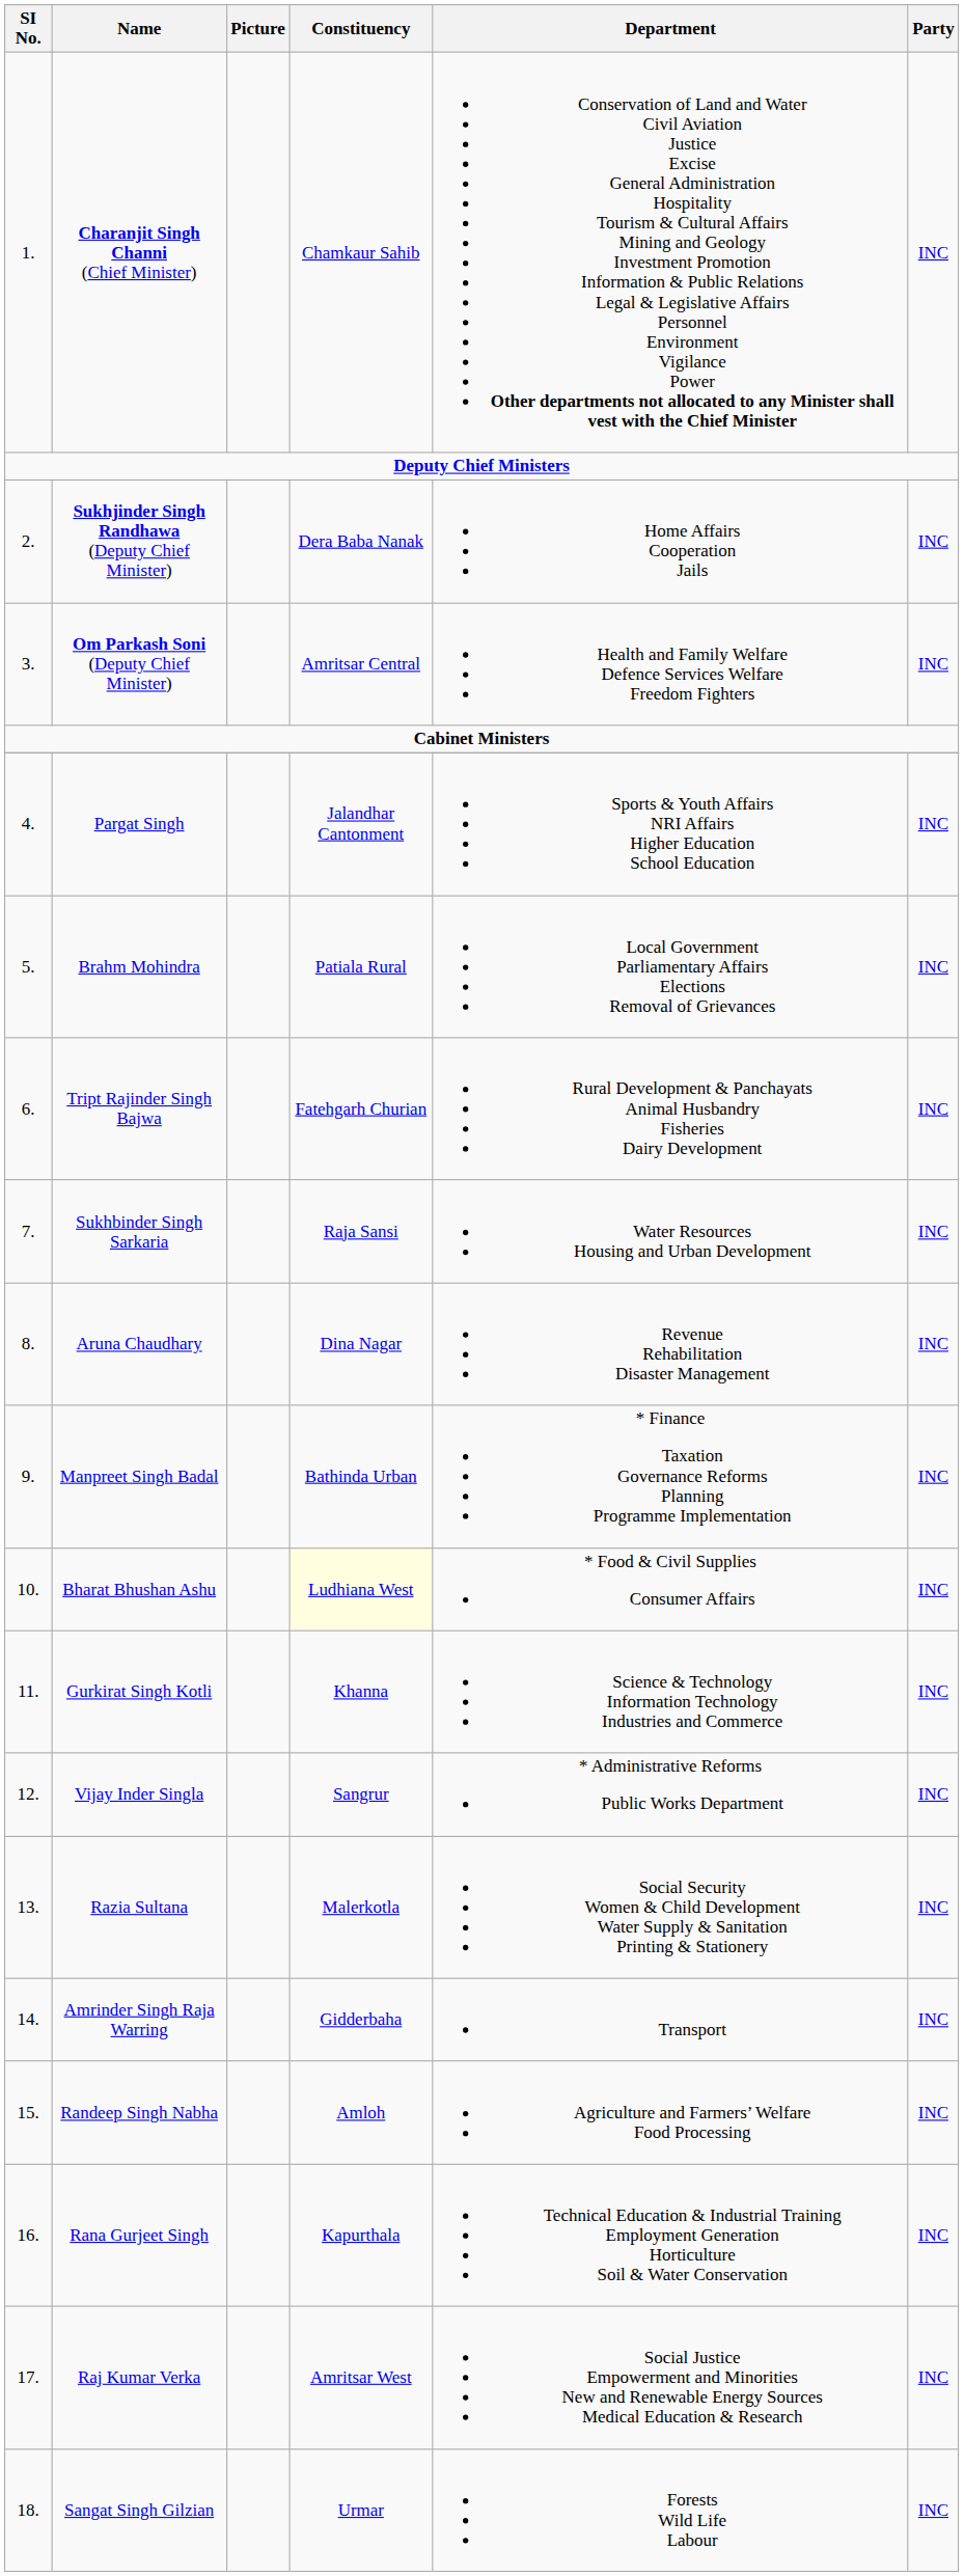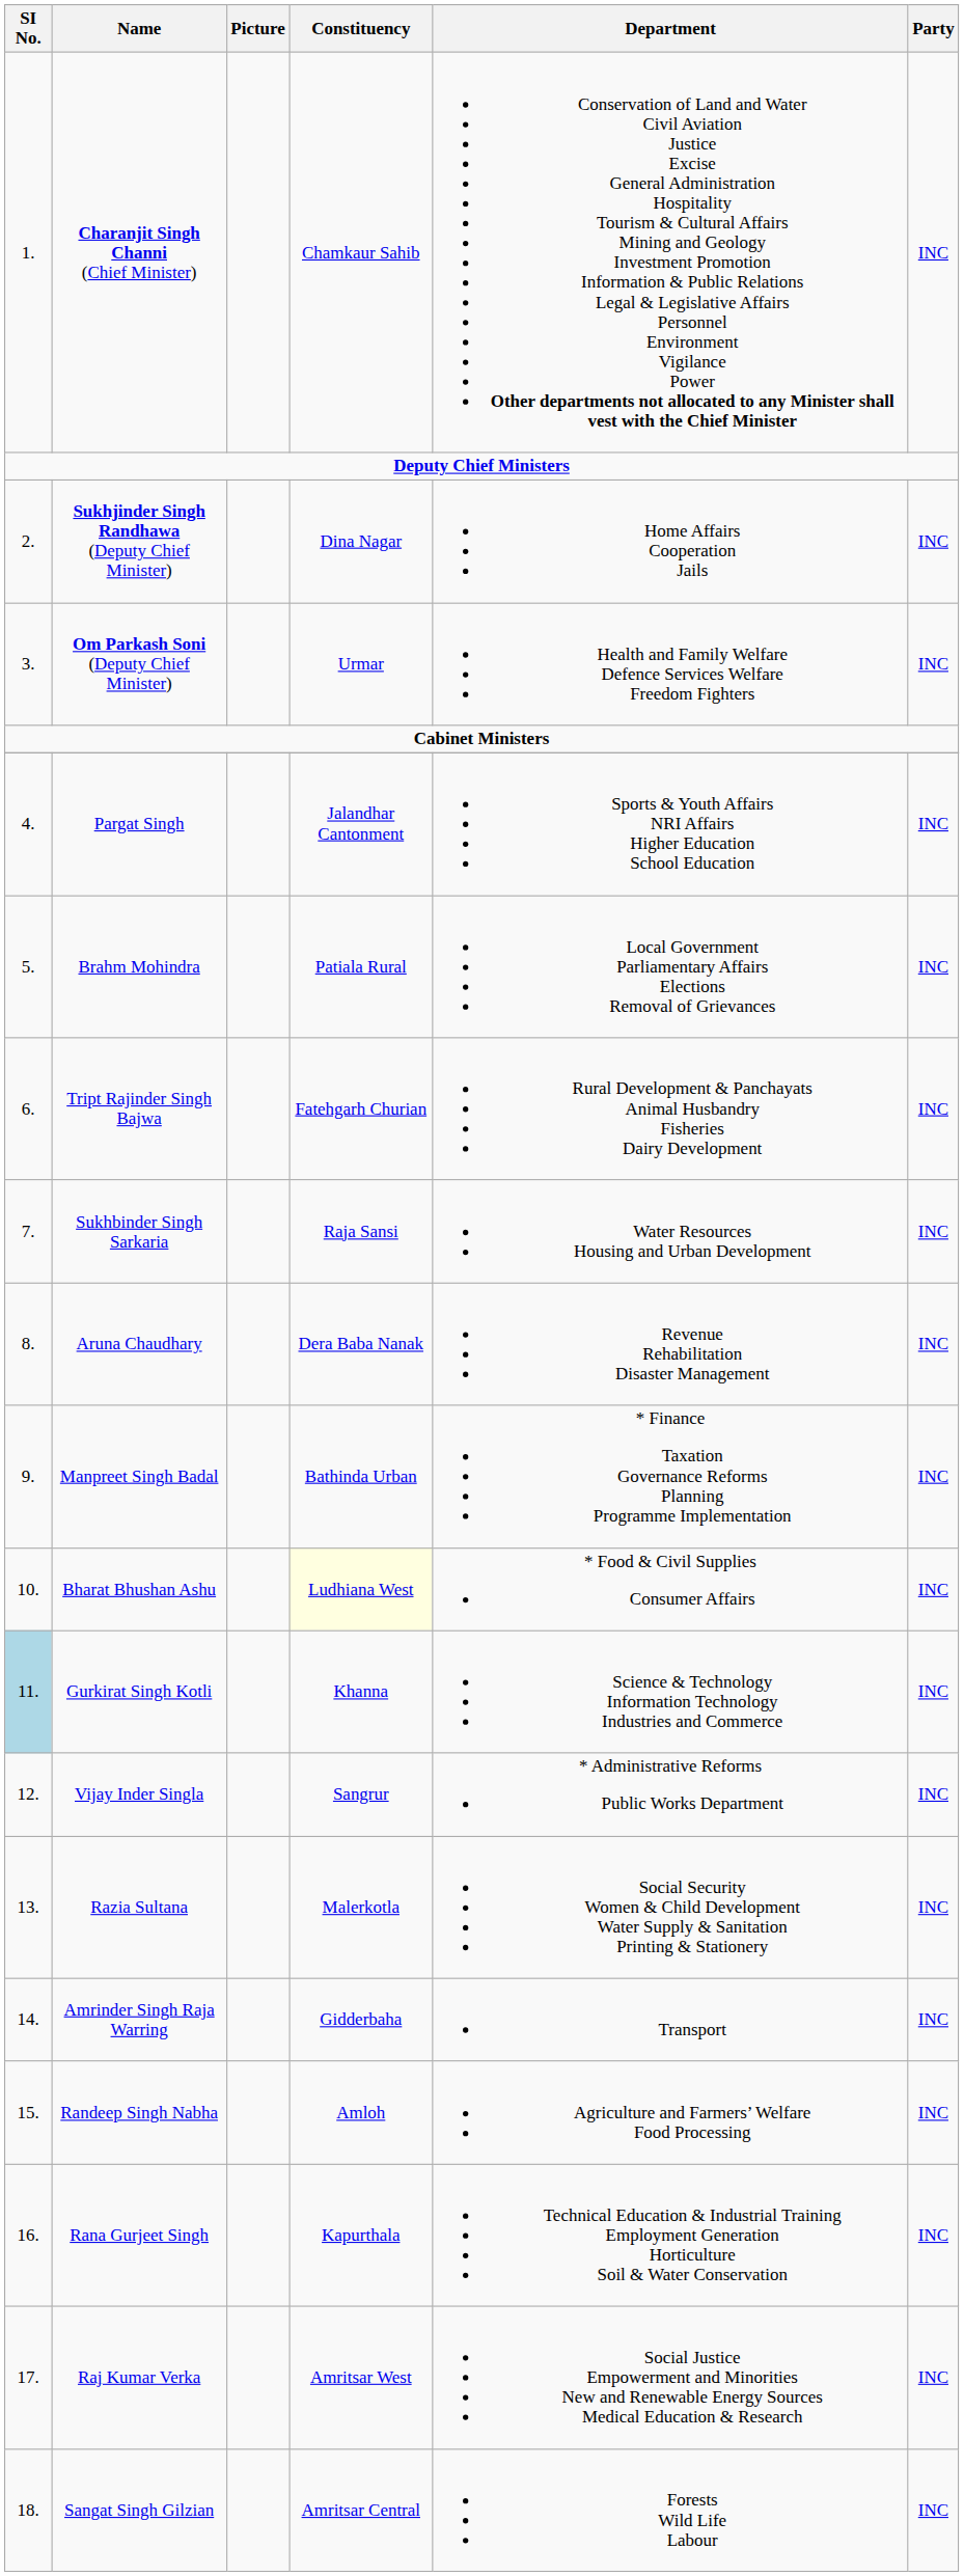Sukhjinder Singh Randhawa (Deputy Chief Minister) | Constituency: Dera Baba Nanak -> Dina Nagar
Om Parkash Soni (Deputy Chief Minister) | Constituency: Amritsar Central -> Urmar
Aruna Chaudhary | Constituency: Dina Nagar -> Dera Baba Nanak
Gurkirat Singh Kotli | SI No.: no background -> lightblue background
Sangat Singh Gilzian | Constituency: Urmar -> Amritsar Central
